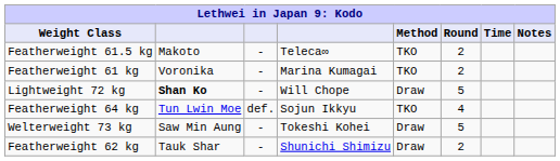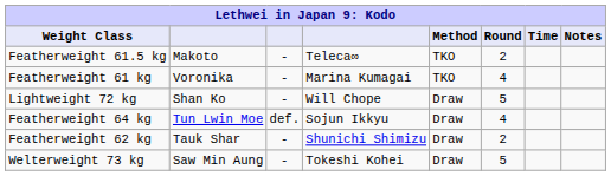Featherweight 61 kg | Round: 2 -> 4
Lightweight 72 kg | column 2: bold -> normal
Featherweight 64 kg | Method: TKO -> Draw
rows swapped: Featherweight 62 kg <-> Welterweight 73 kg
